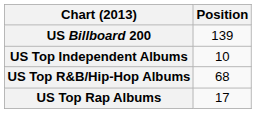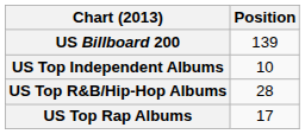US Top R&B/Hip-Hop Albums | Position: 68 -> 28
